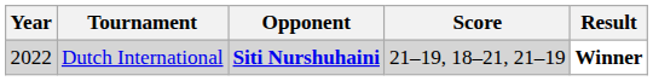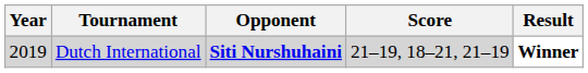Dutch International | Year: 2022 -> 2019
